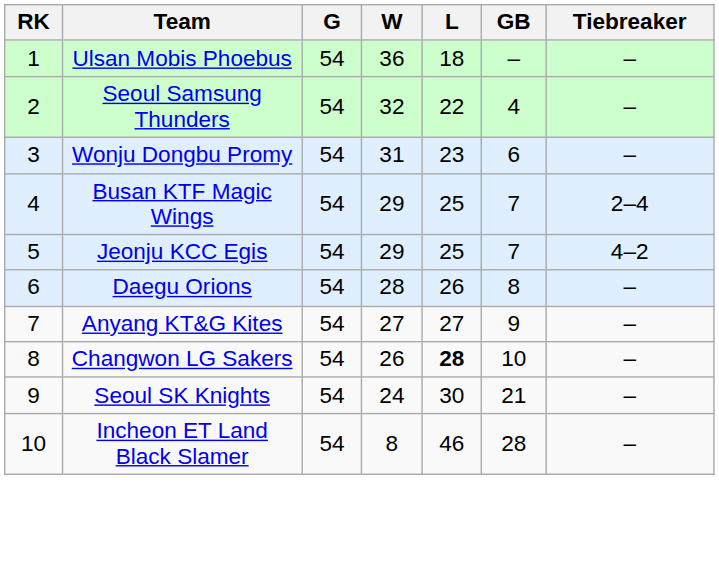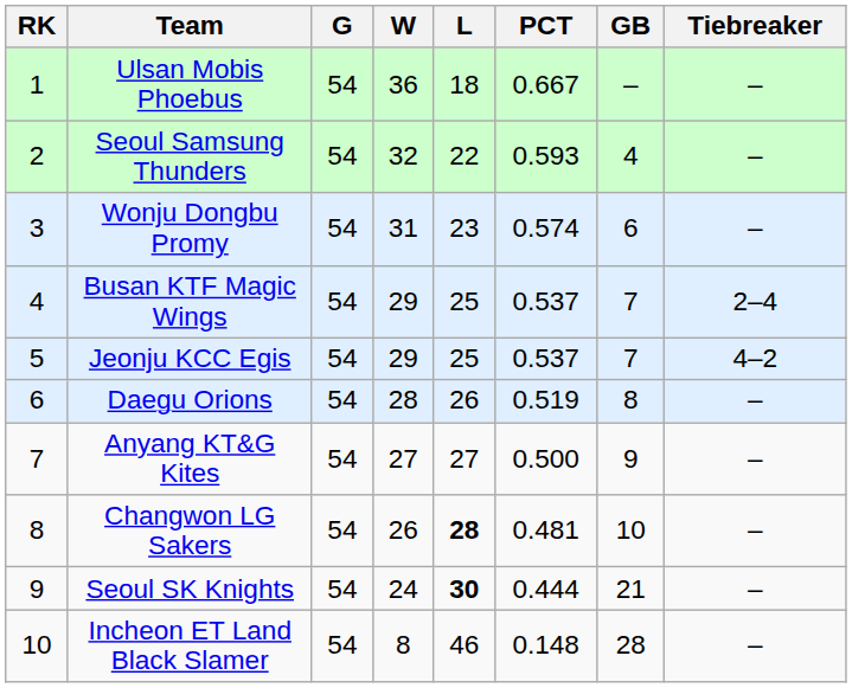+ column: PCT | 0.667 | 0.593 | 0.574 | 0.537 | 0.537 | 0.519 | 0.500 | 0.481 | 0.444 | 0.148
Seoul SK Knights | L: normal -> bold
